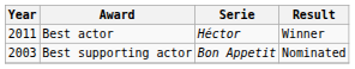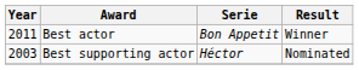Best actor | Serie: Héctor -> Bon Appetit
Best supporting actor | Serie: Bon Appetit -> Héctor
